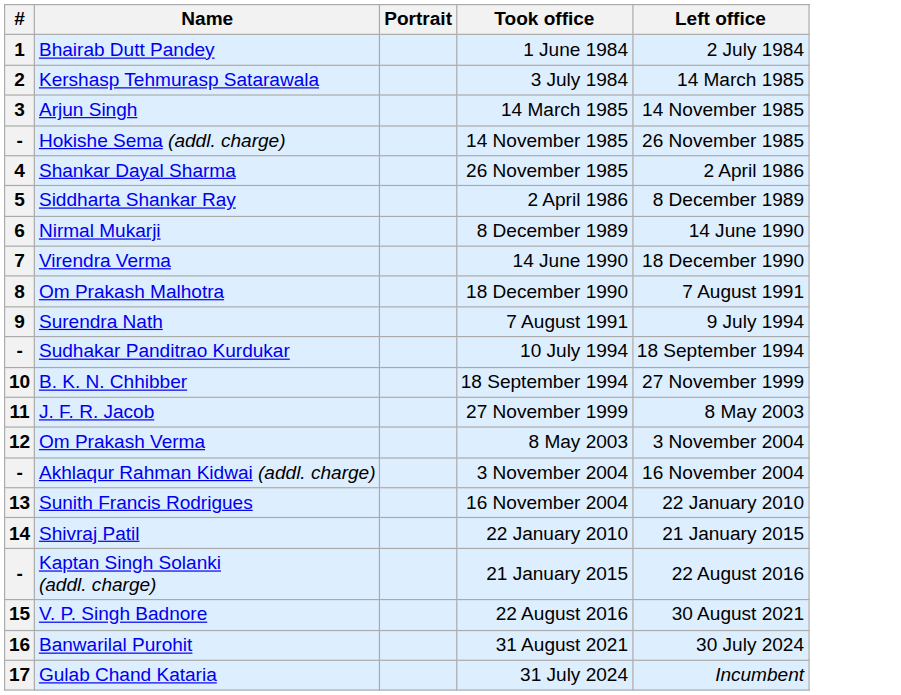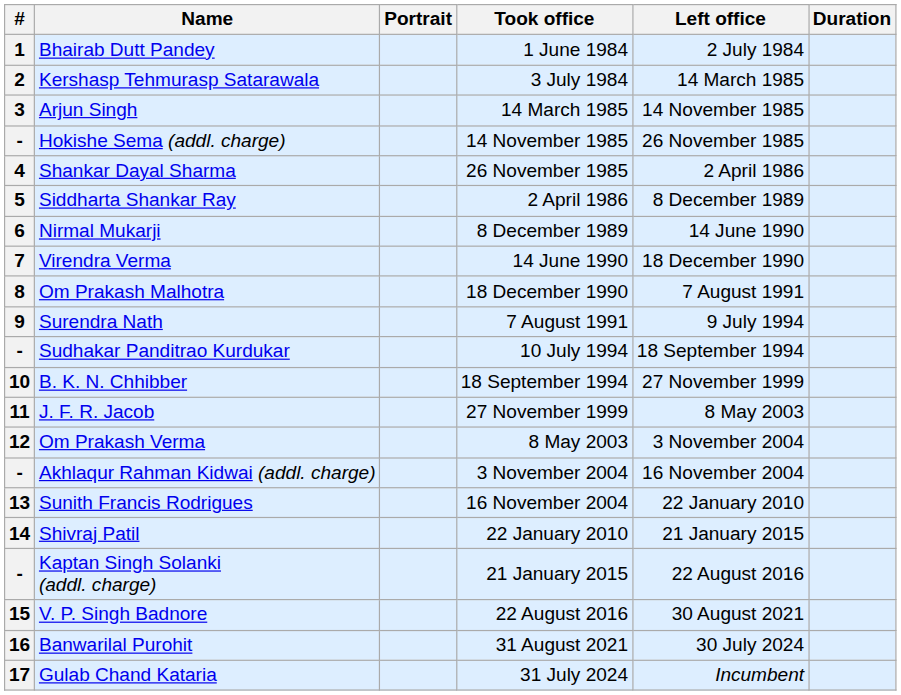+ column: Duration
